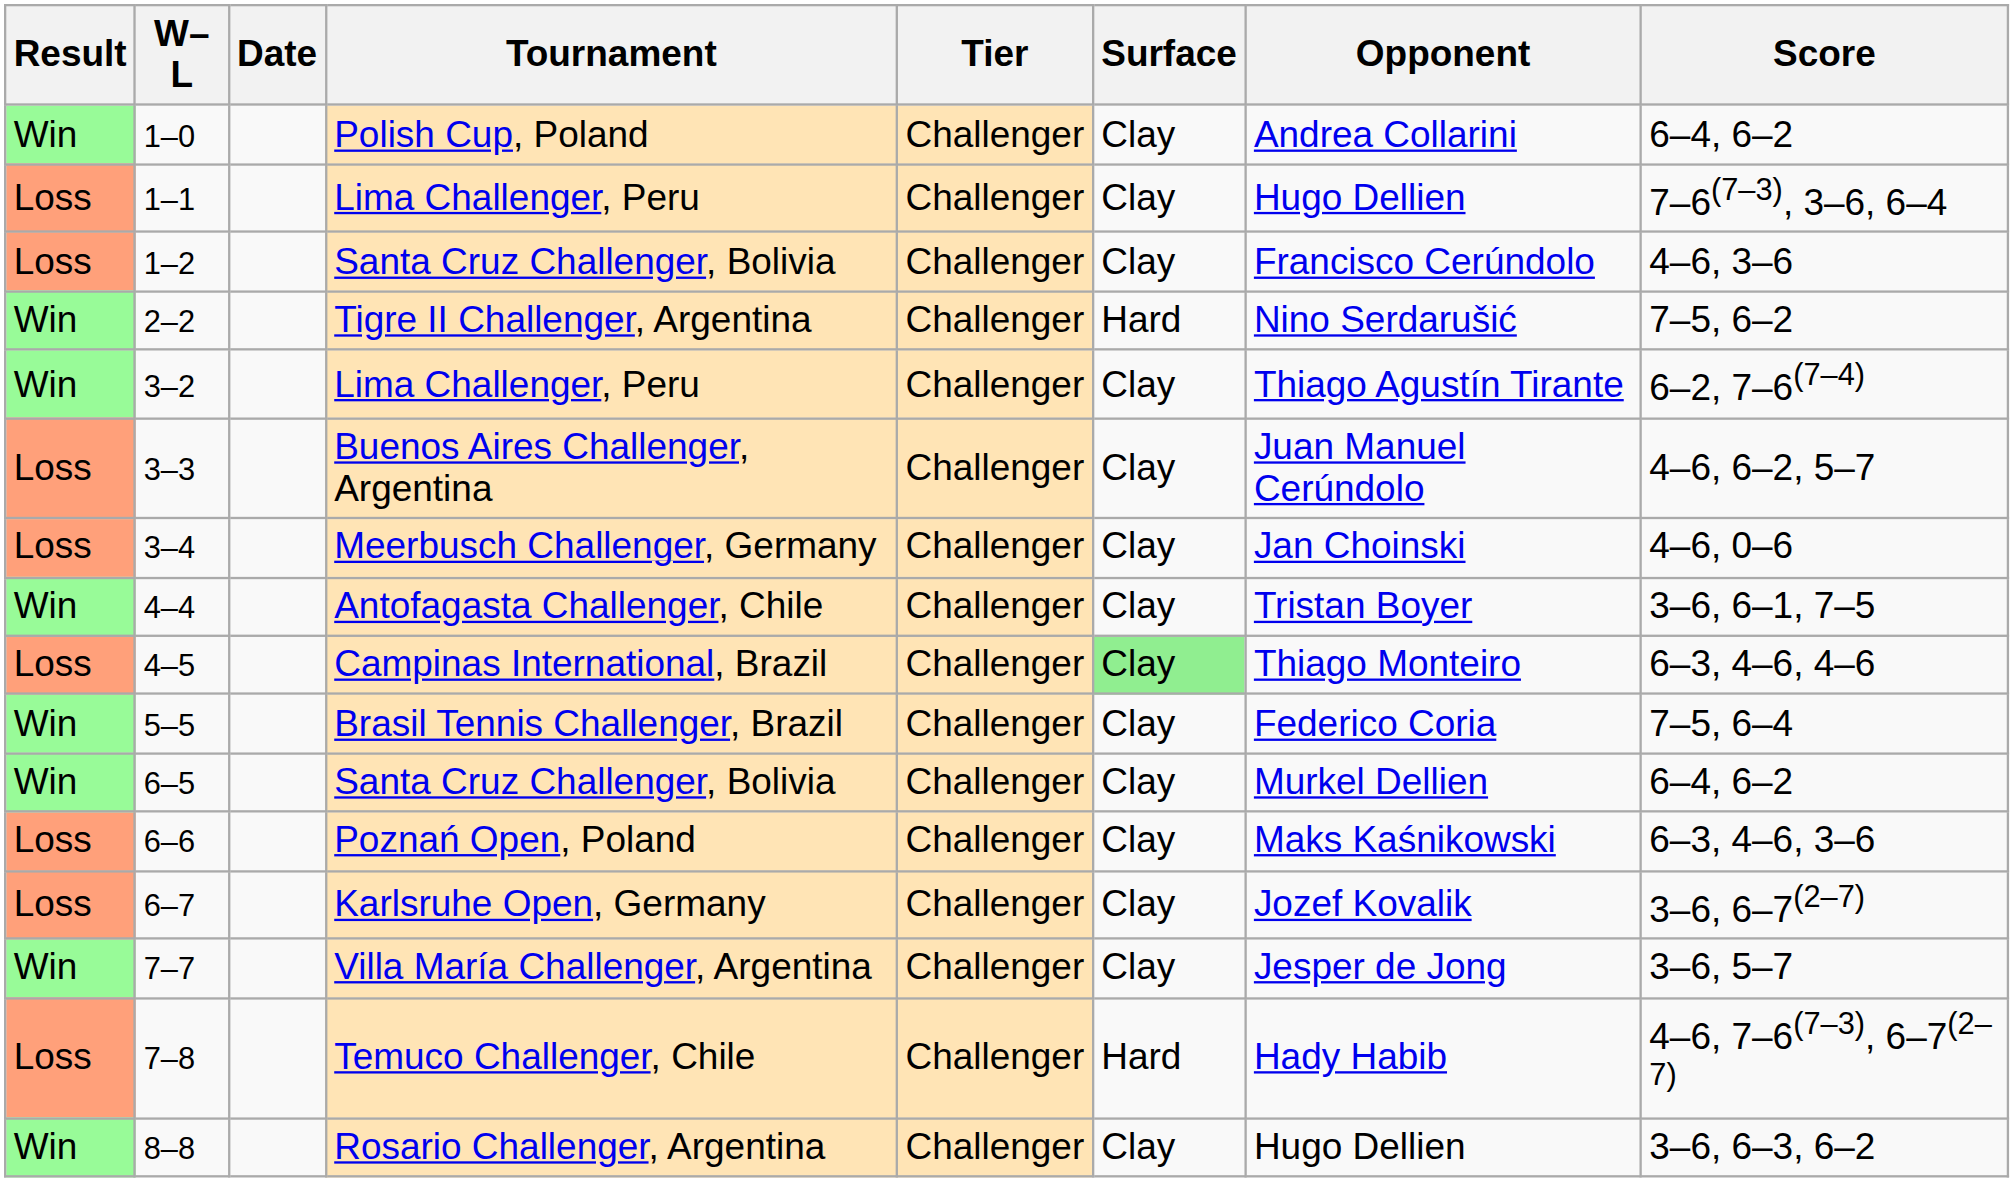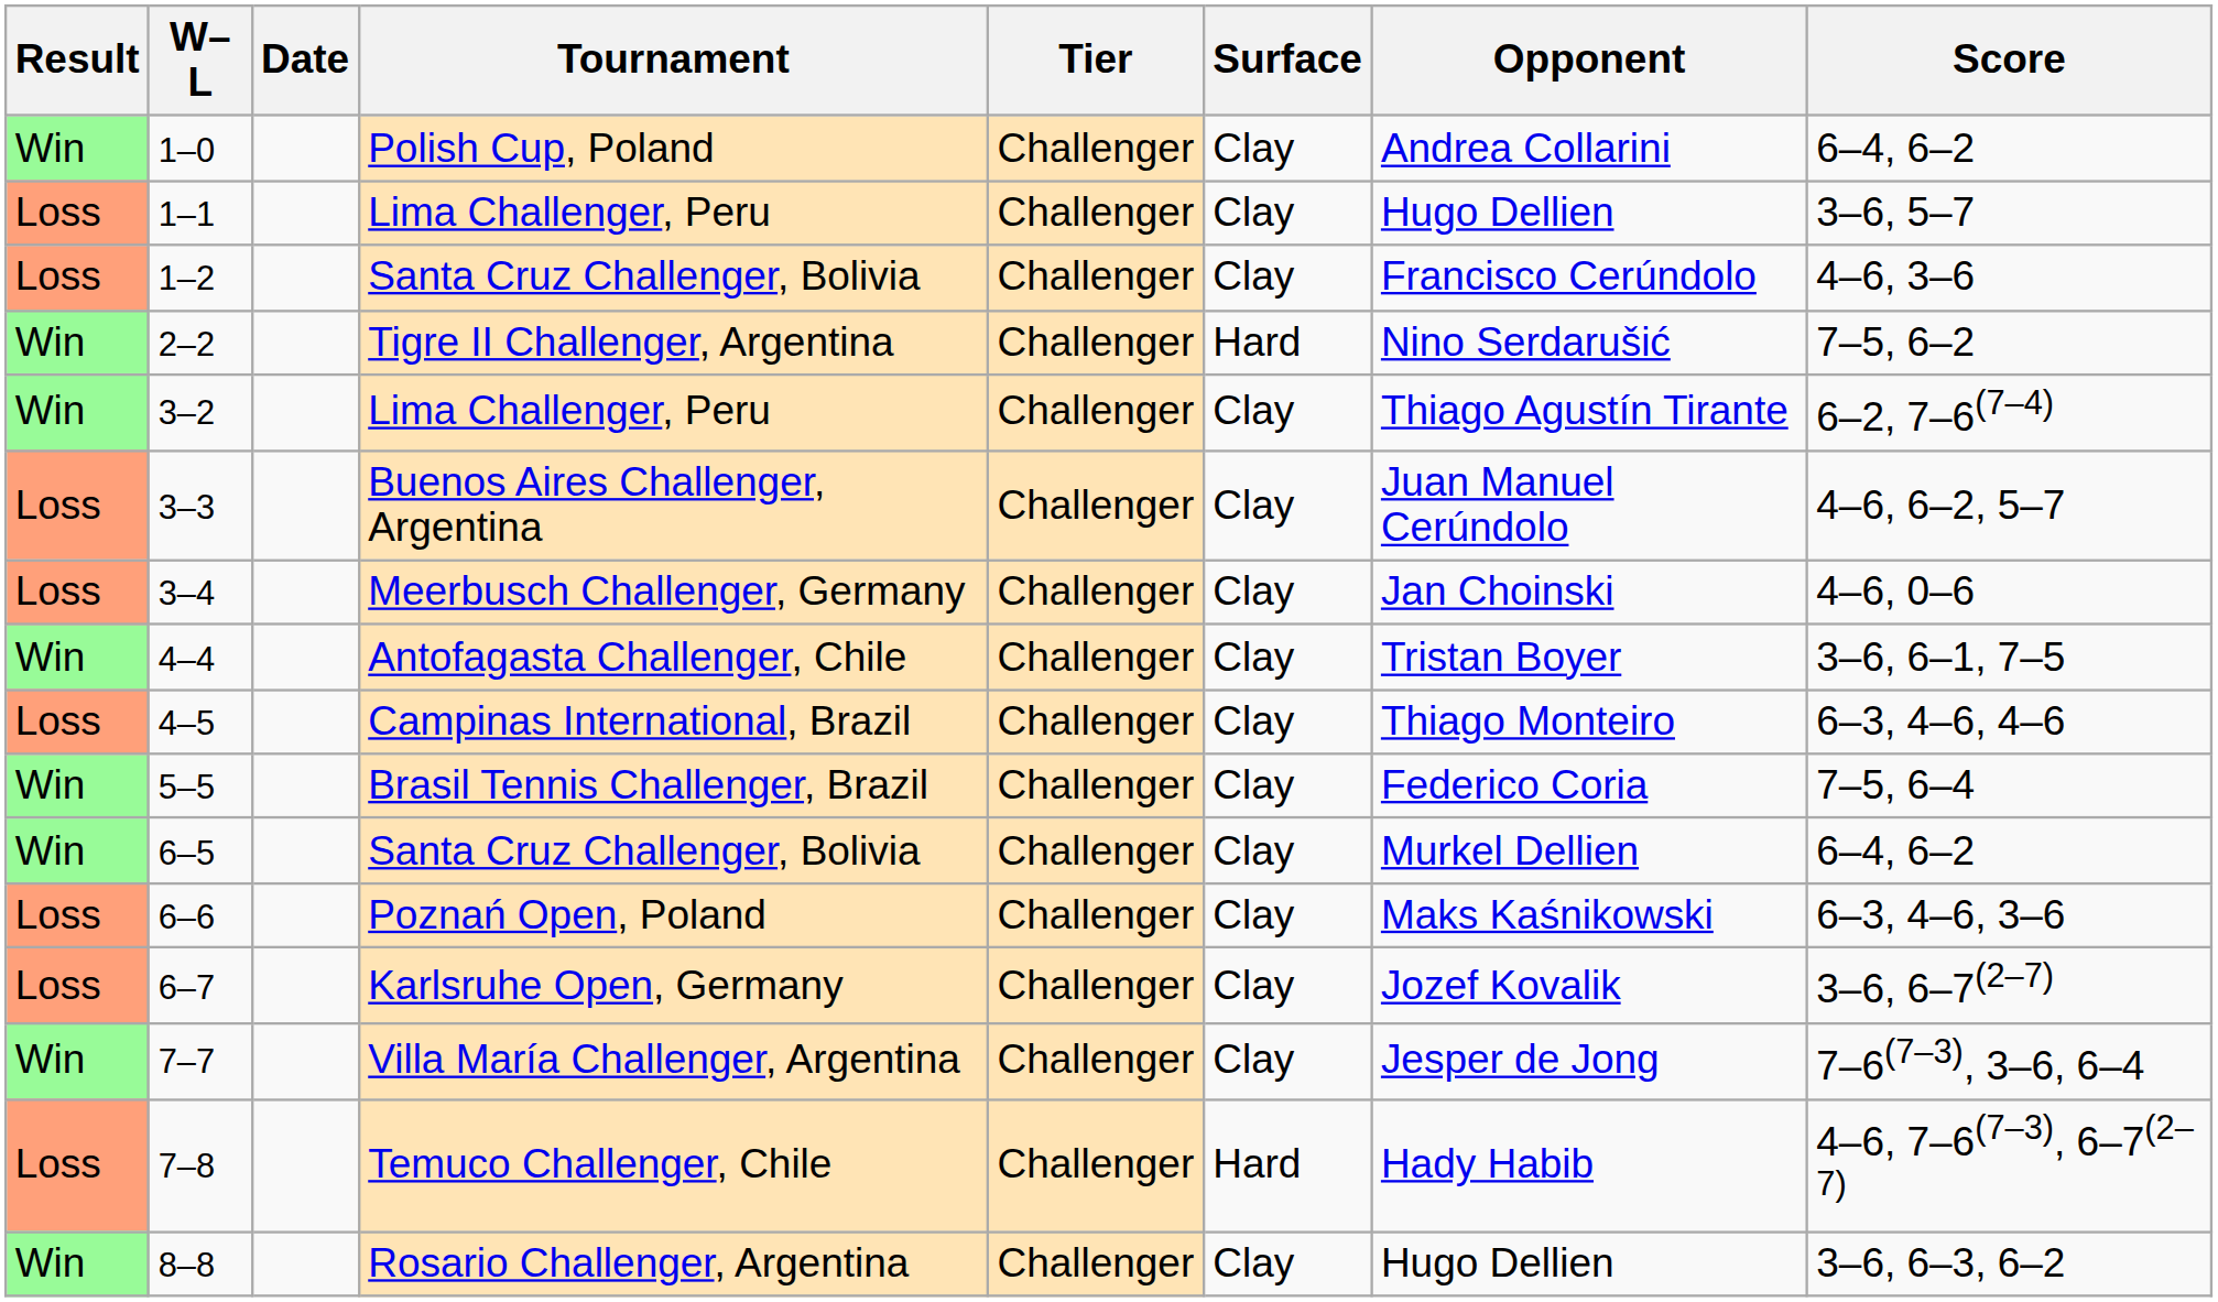1–1 | Score: 7–6(7–3), 3–6, 6–4 -> 3–6, 5–7
4–5 | Surface: lightgreen background -> no background
7–7 | Score: 3–6, 5–7 -> 7–6(7–3), 3–6, 6–4
